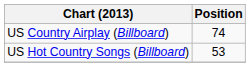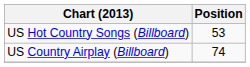rows swapped: US Country Airplay (Billboard) <-> US Hot Country Songs (Billboard)
